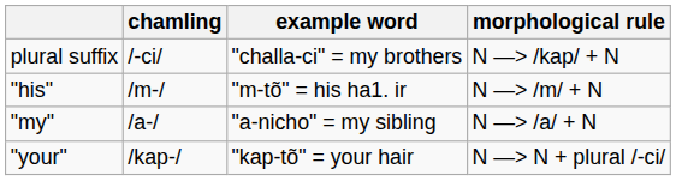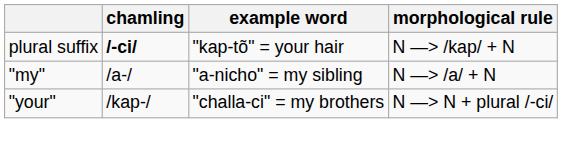plural suffix | chamling: normal -> bold
plural suffix | example word: "challa-ci" = my brothers -> "kap-tõ" = your hair
- row: "his" | /m-/ | "m-tõ" = his ha1. ir | N —> /m/ + N
"your" | example word: "kap-tõ" = your hair -> "challa-ci" = my brothers
